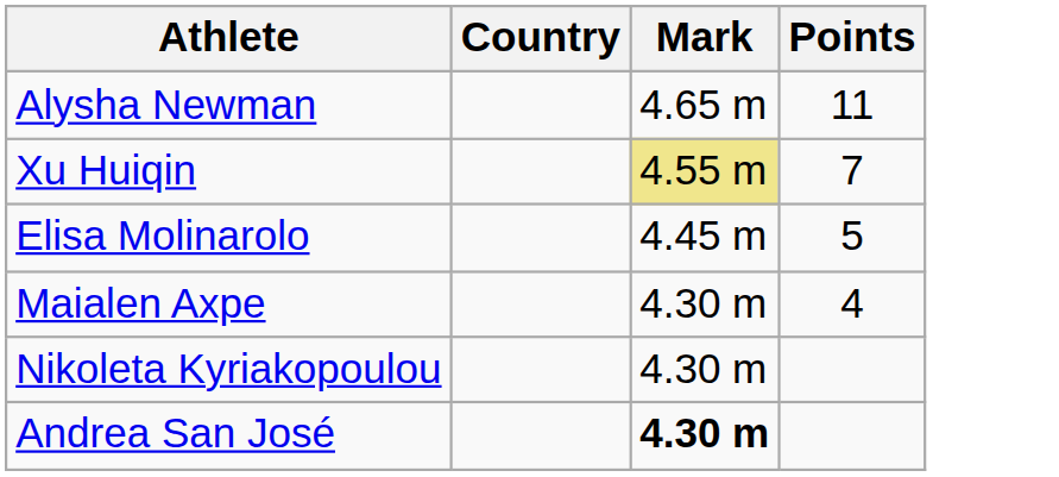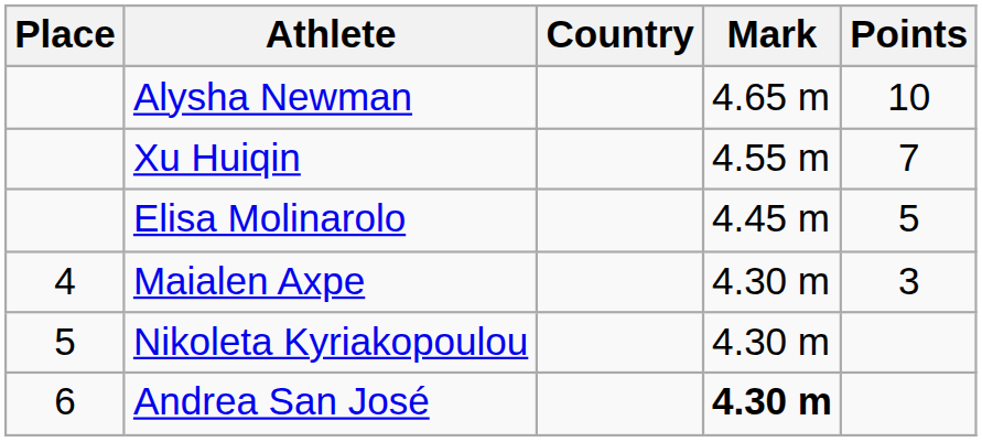+ column: Place | 4 | 5 | 6
Alysha Newman | Points: 11 -> 10
Xu Huiqin | Mark: khaki background -> no background
Maialen Axpe | Points: 4 -> 3
